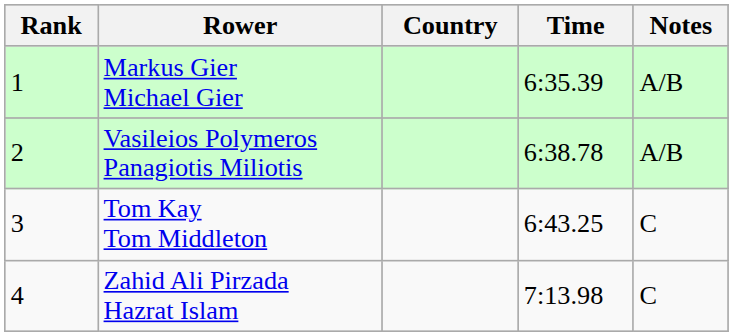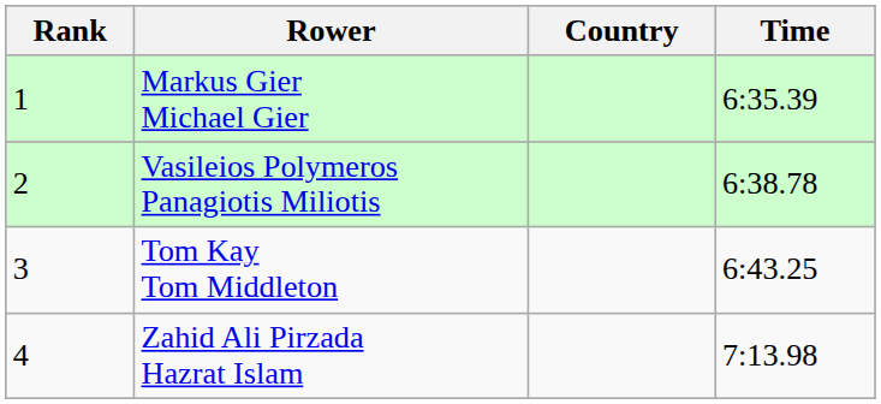- column: Notes | A/B | A/B | C | C
